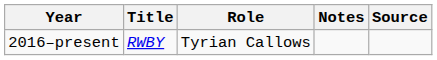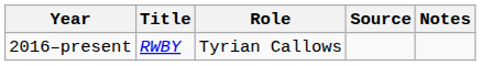columns swapped: Notes <-> Source
